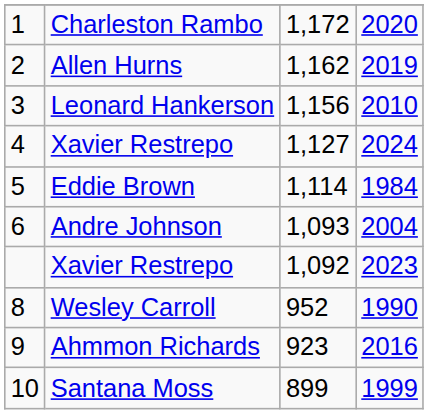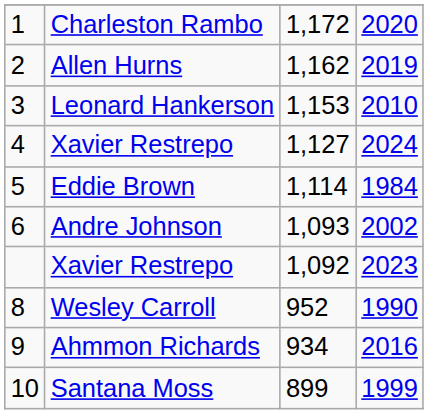Leonard Hankerson | column 3: 1,156 -> 1,153
Andre Johnson | column 4: 2004 -> 2002
Ahmmon Richards | column 3: 923 -> 934
